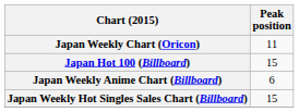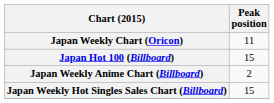Japan Weekly Anime Chart (Billboard) | Peak position: 6 -> 2
